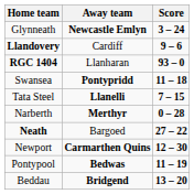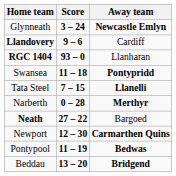columns swapped: Score <-> Away team
